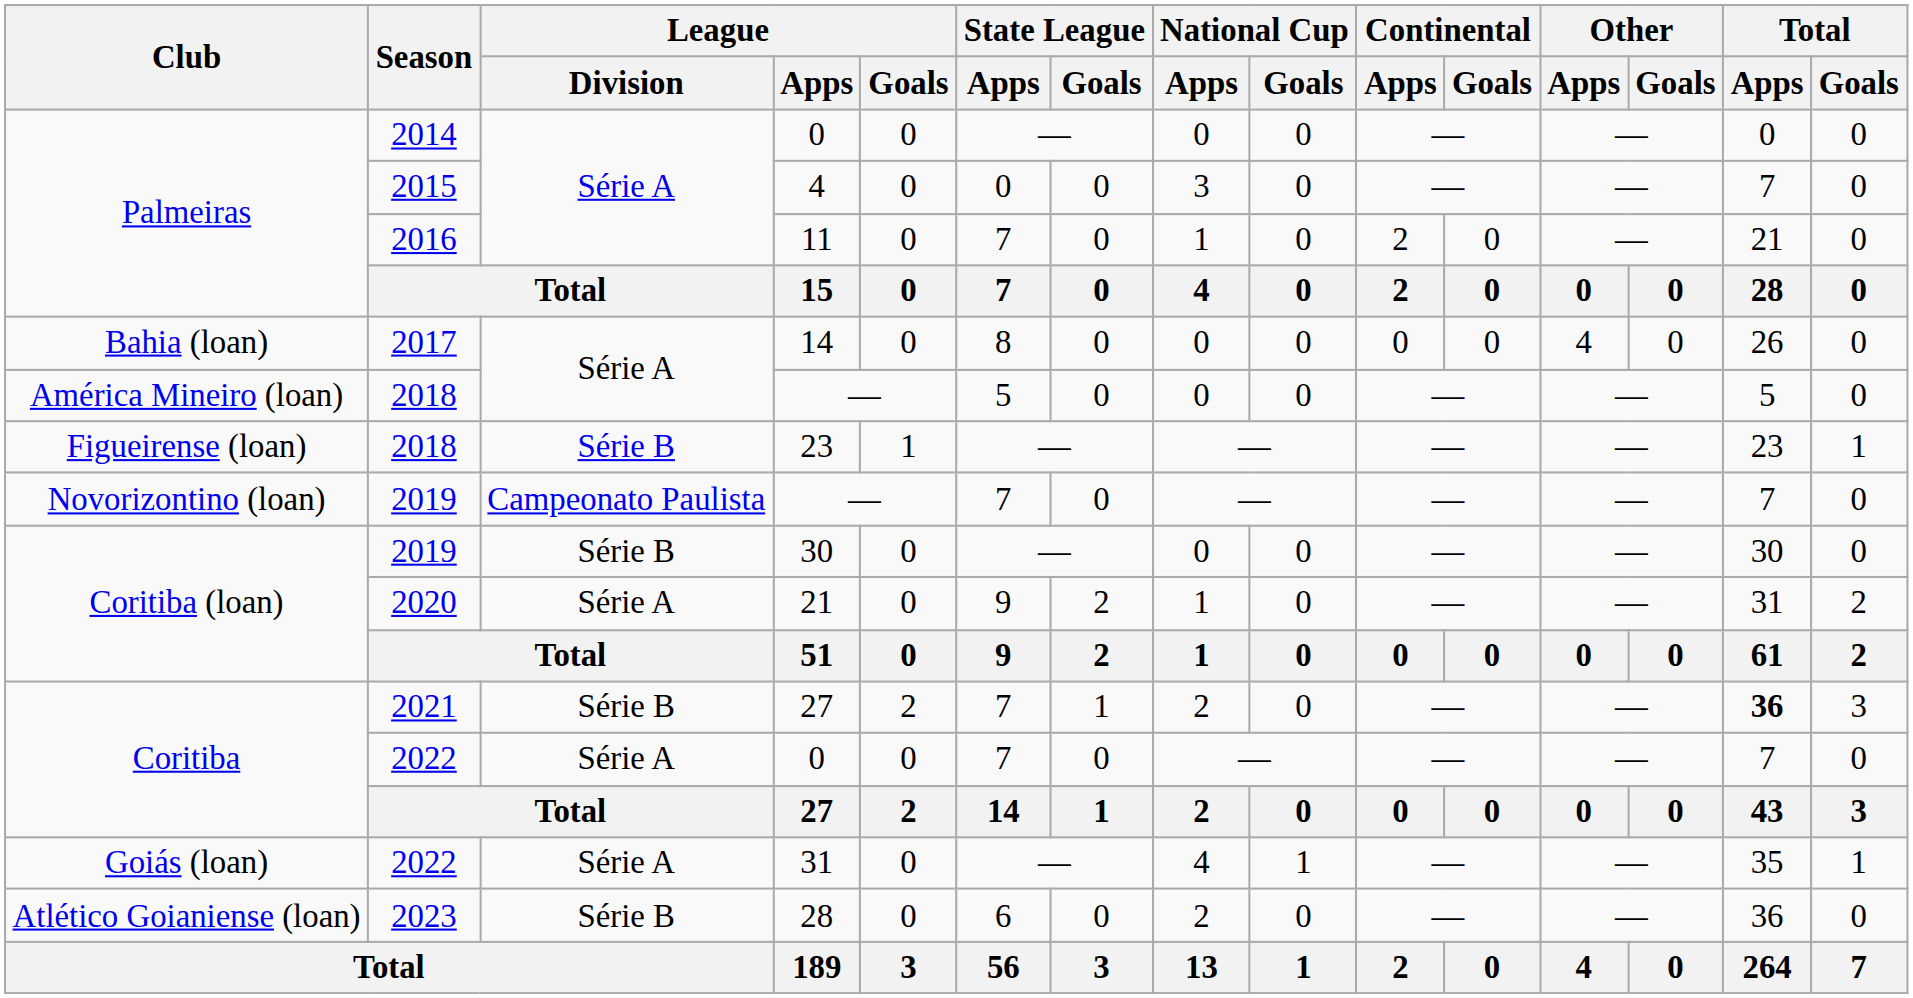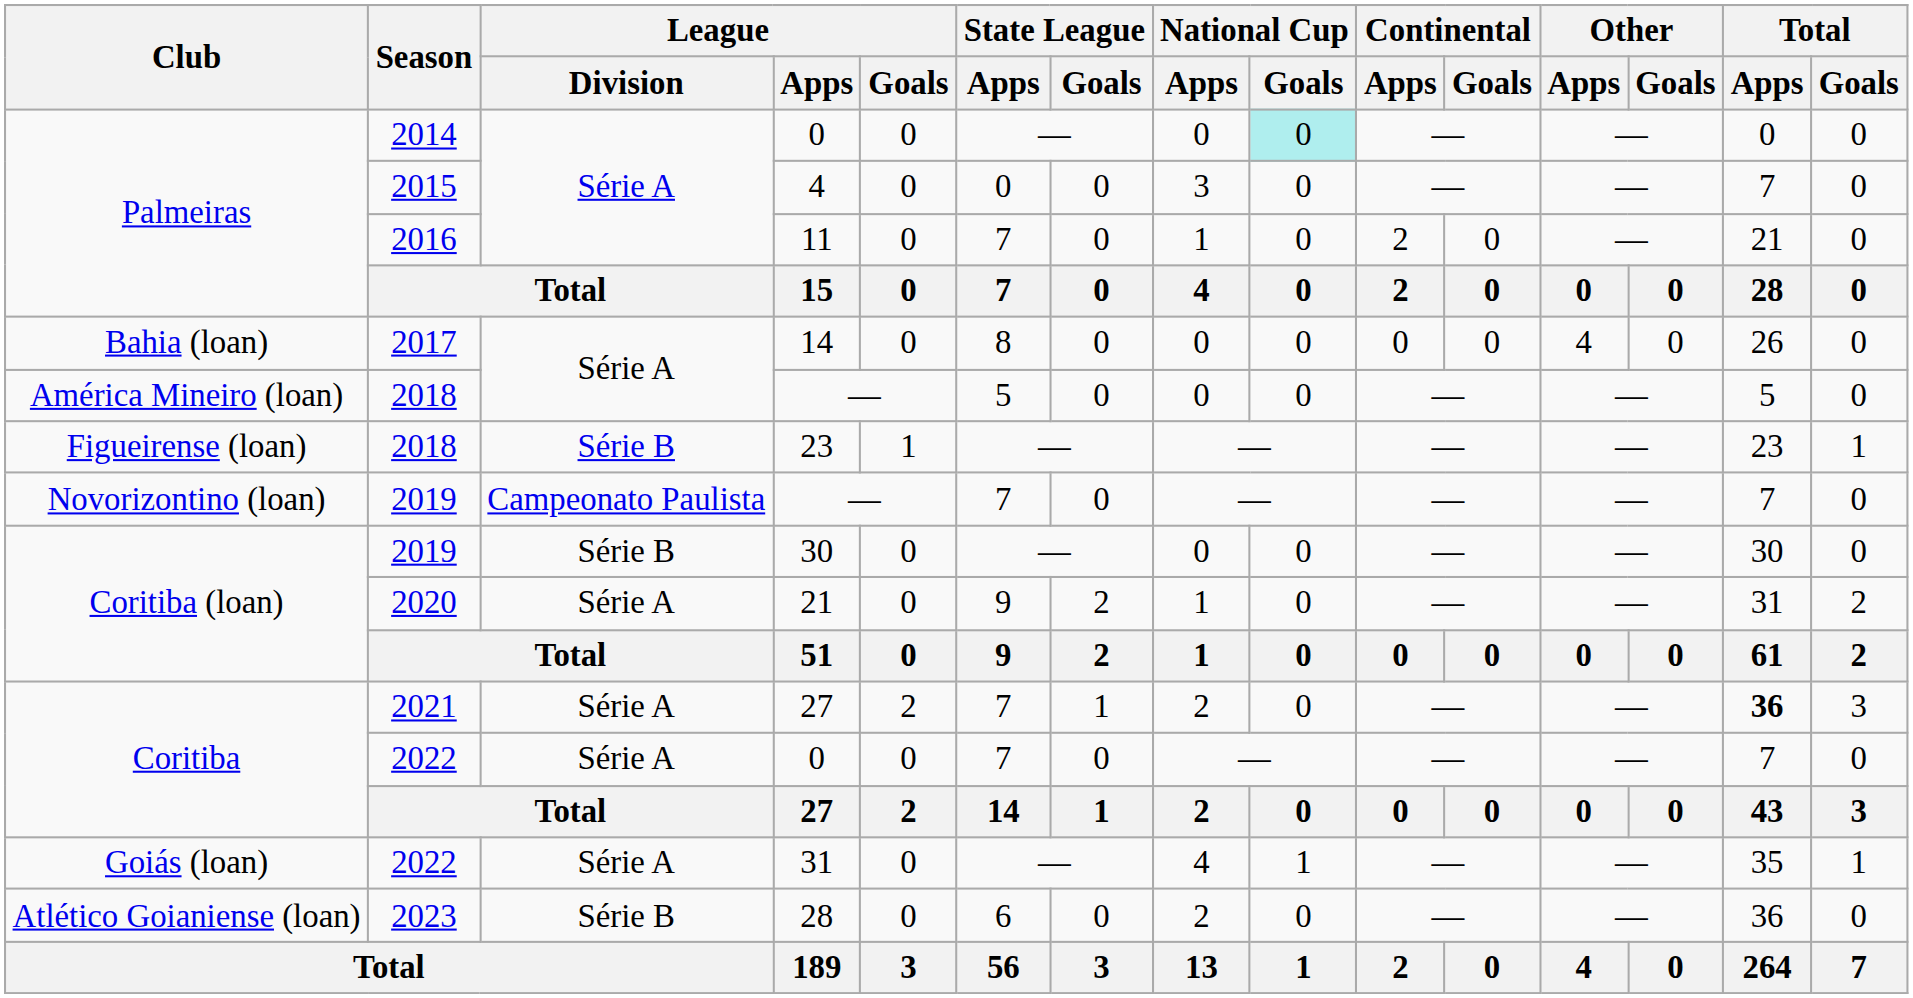2014 / 0 | National Cup / Goals: no background -> paleturquoise background
2021 / 27 | League / Division: Série B -> Série A
